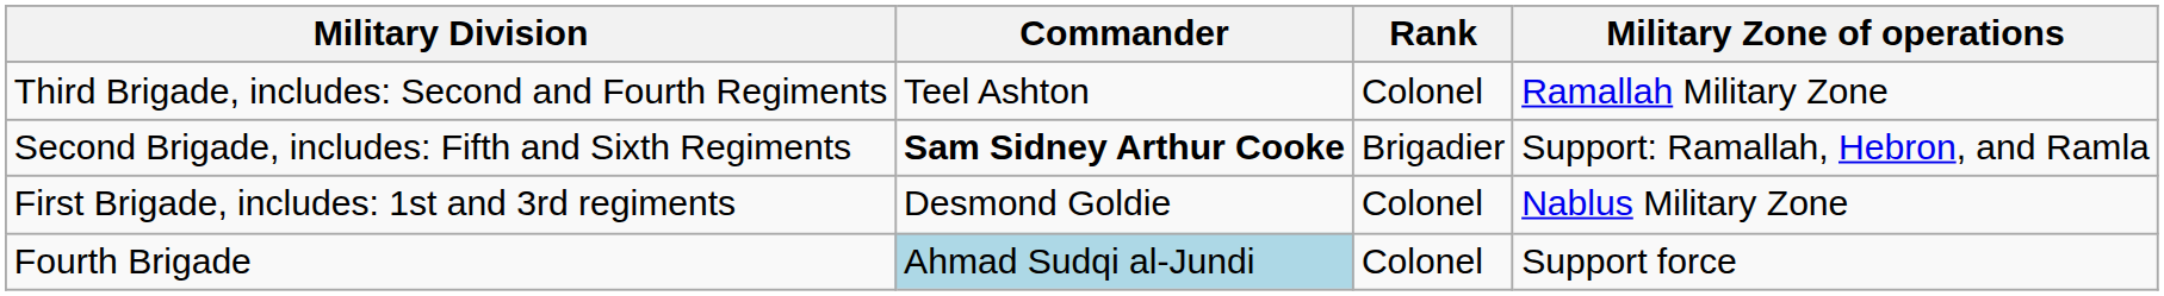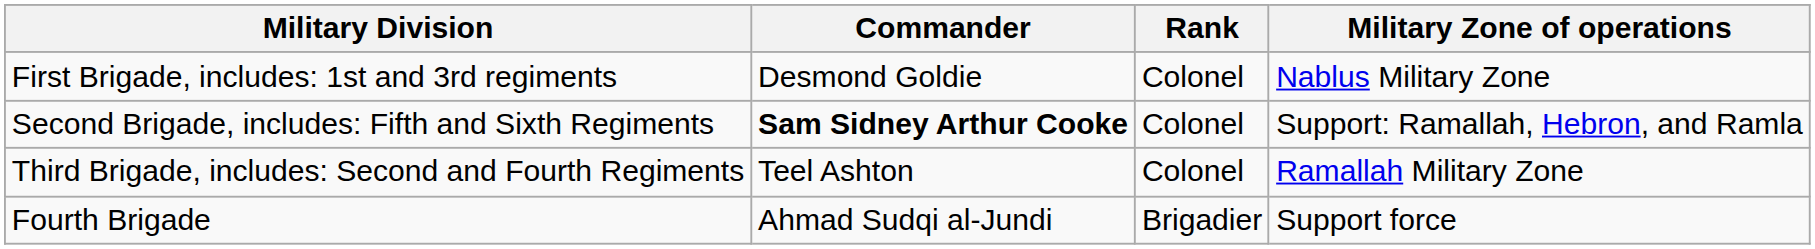rows swapped: First Brigade, includes: 1st and 3rd regiments <-> Third Brigade, includes: Second and Fourth Regiments
Second Brigade, includes: Fifth and Sixth Regiments | Rank: Brigadier -> Colonel
Fourth Brigade | Commander: lightblue background -> no background
Fourth Brigade | Rank: Colonel -> Brigadier
